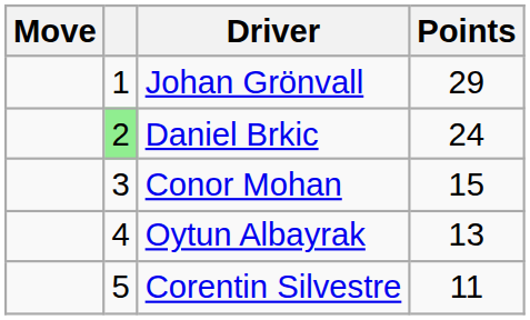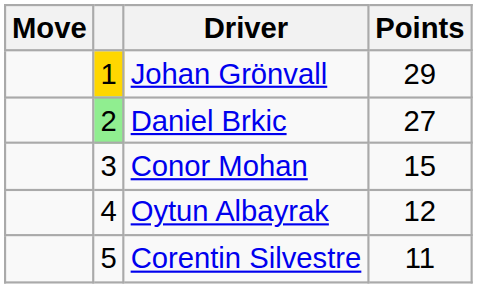Johan Grönvall | column 2: no background -> gold background
Daniel Brkic | Points: 24 -> 27
Oytun Albayrak | Points: 13 -> 12
